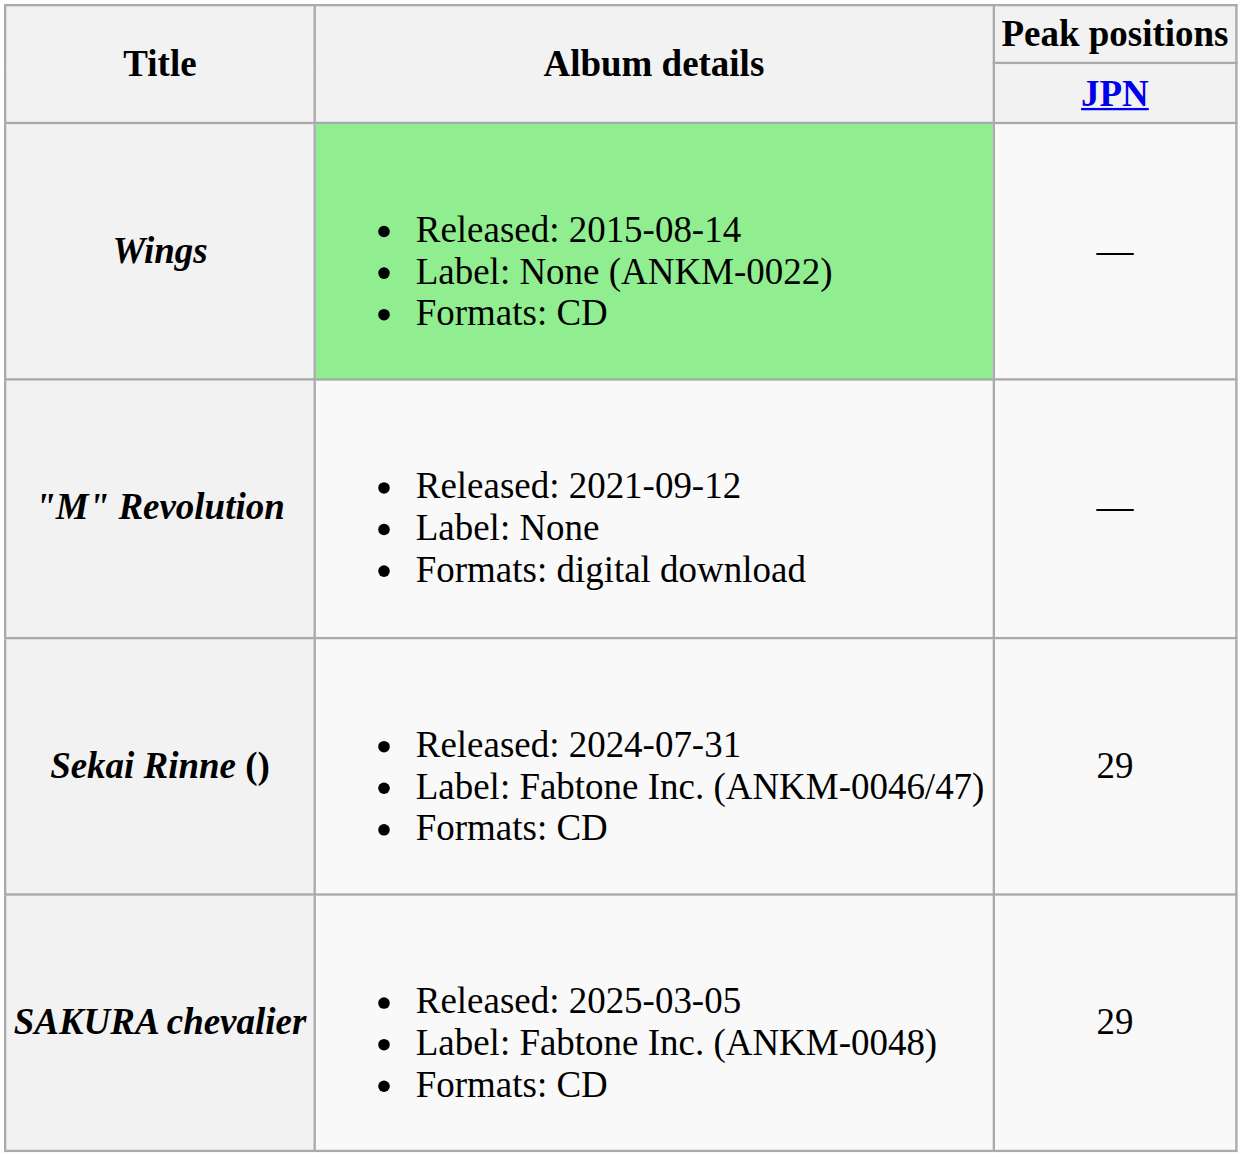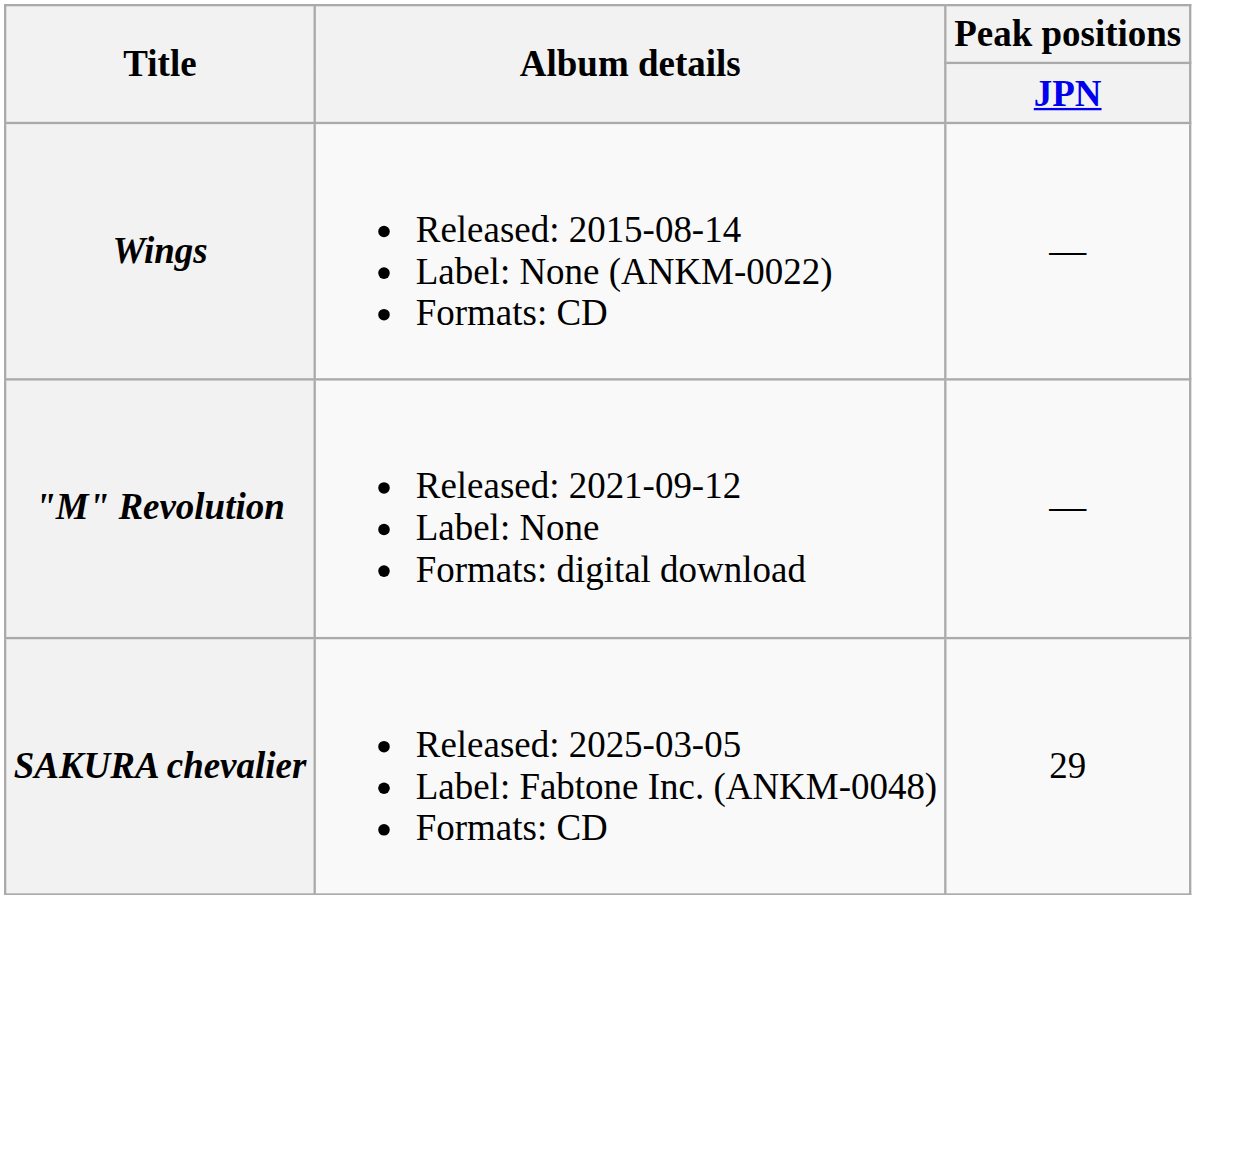Wings | Album details: lightgreen background -> no background
- row: Sekai Rinne () | Released: 2024-07-31 Label: Fabtone Inc. (ANKM-0046/47) Formats: CD | 29
